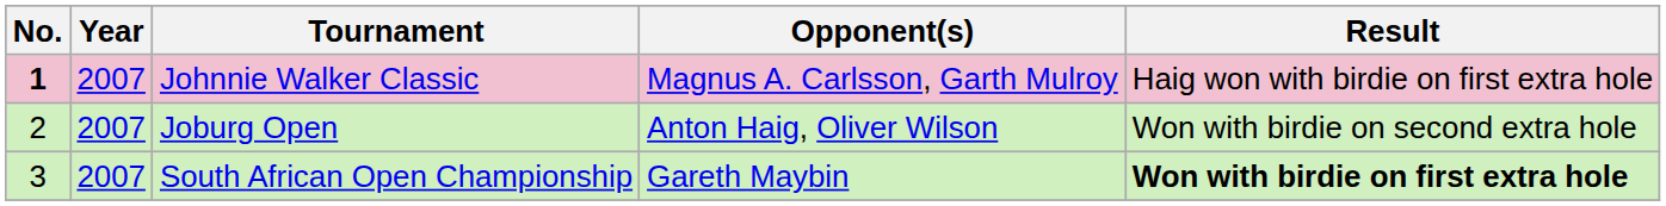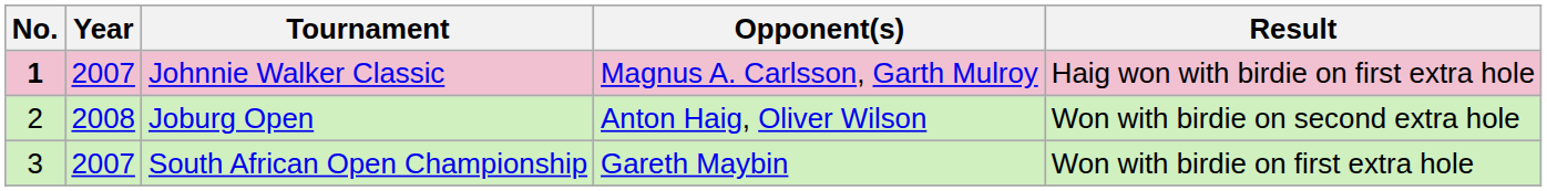Joburg Open | Year: 2007 -> 2008
South African Open Championship | Result: bold -> normal
